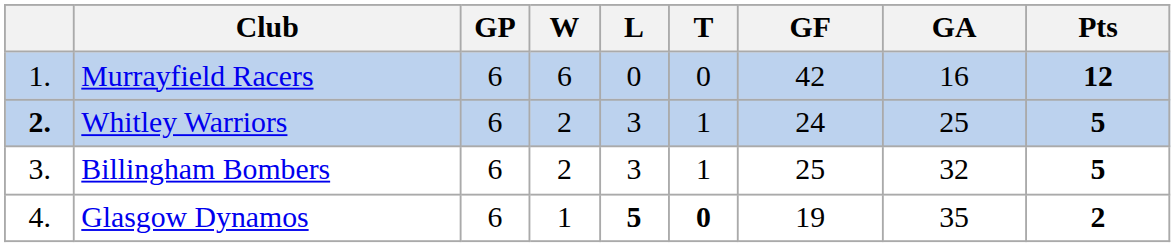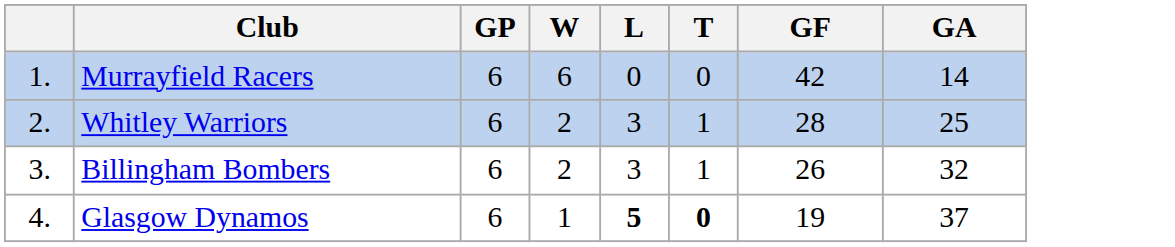- column: Pts | 12 | 5 | 5 | 2
Murrayfield Racers | GA: 16 -> 14
Whitley Warriors | column 1: bold -> normal
Whitley Warriors | GF: 24 -> 28
Billingham Bombers | GF: 25 -> 26
Glasgow Dynamos | GA: 35 -> 37
